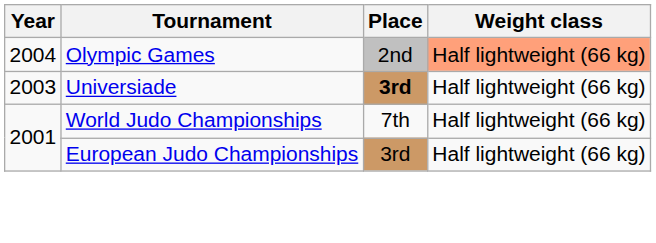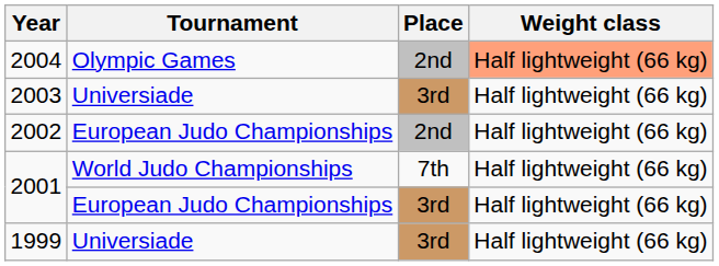2003 | Place: bold -> normal
+ row: 2002 | European Judo Championships | 2nd | Half lightweight (66 kg)
+ row: 1999 | Universiade | 3rd | Half lightweight (66 kg)
